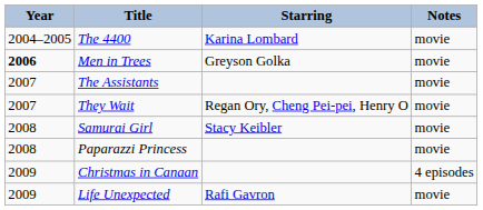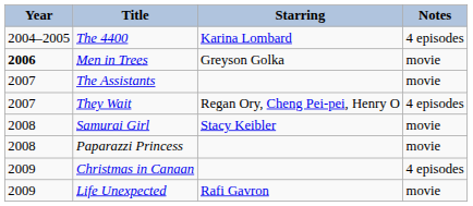The 4400 | Notes: movie -> 4 episodes
They Wait | Notes: movie -> 4 episodes
